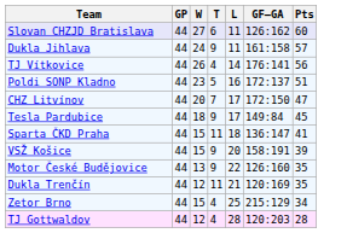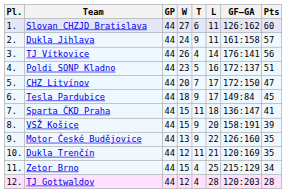+ column: Pl. | 1. | 2. | 3. | 4. | 5. | 6. | 7. | 8. | 9. | 10. | 11. | 12.
